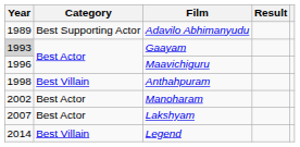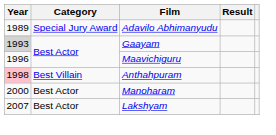Adavilo Abhimanyudu | Category: Best Supporting Actor -> Special Jury Award
Anthahpuram | Year: no background -> pink background
Manoharam | Year: 2002 -> 2000
- row: 2014 | Best Villain | Legend
